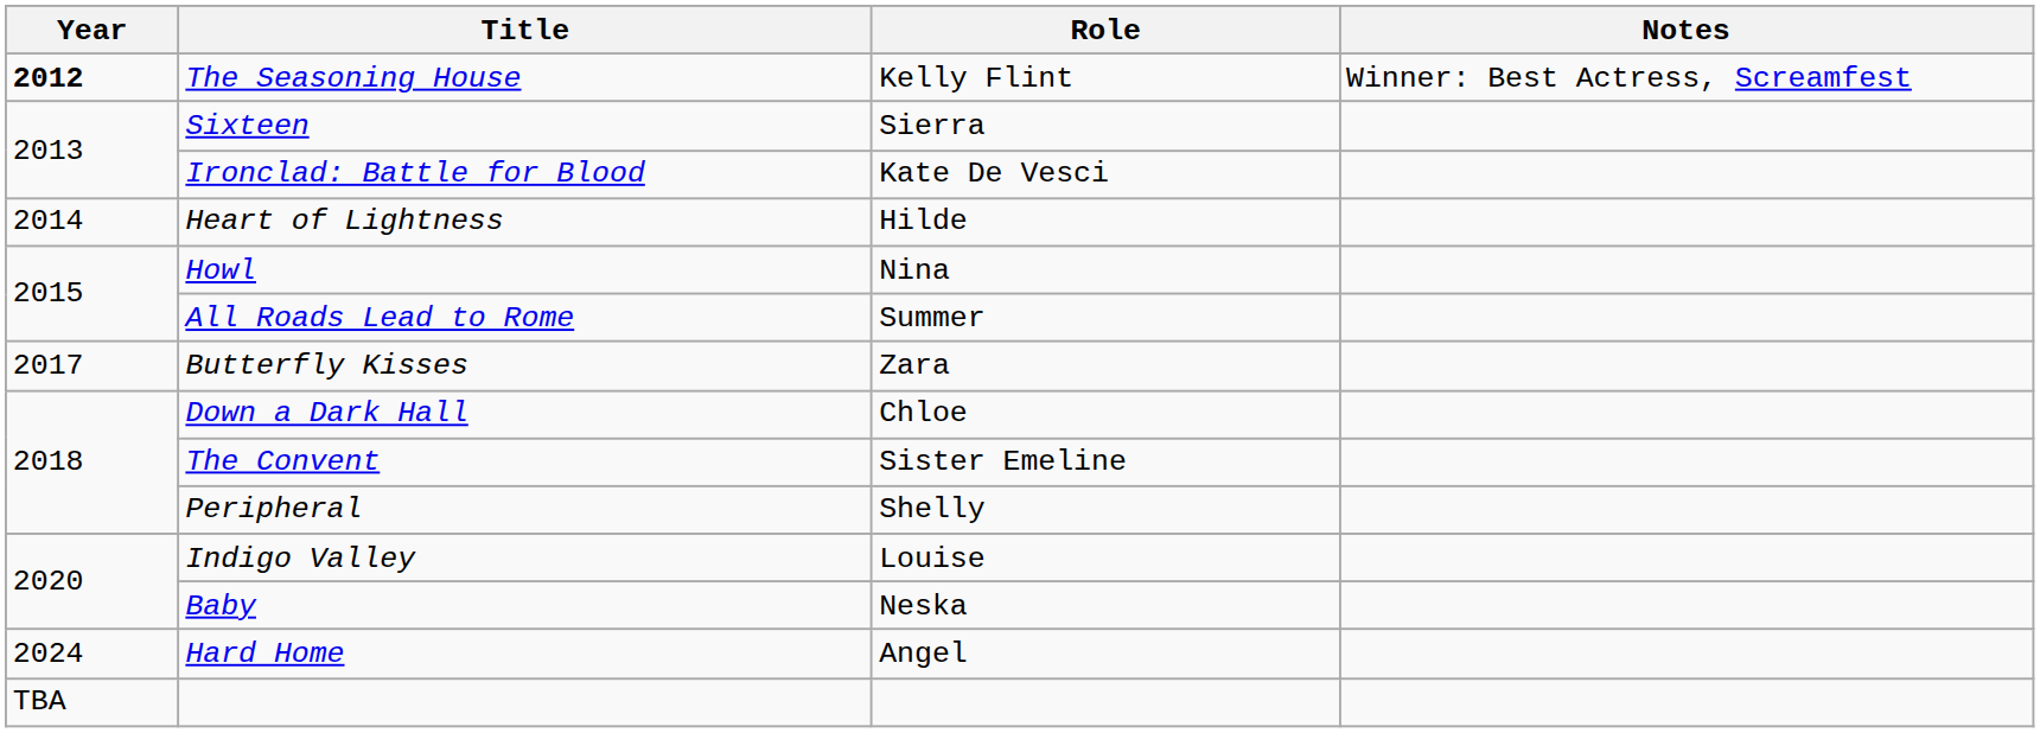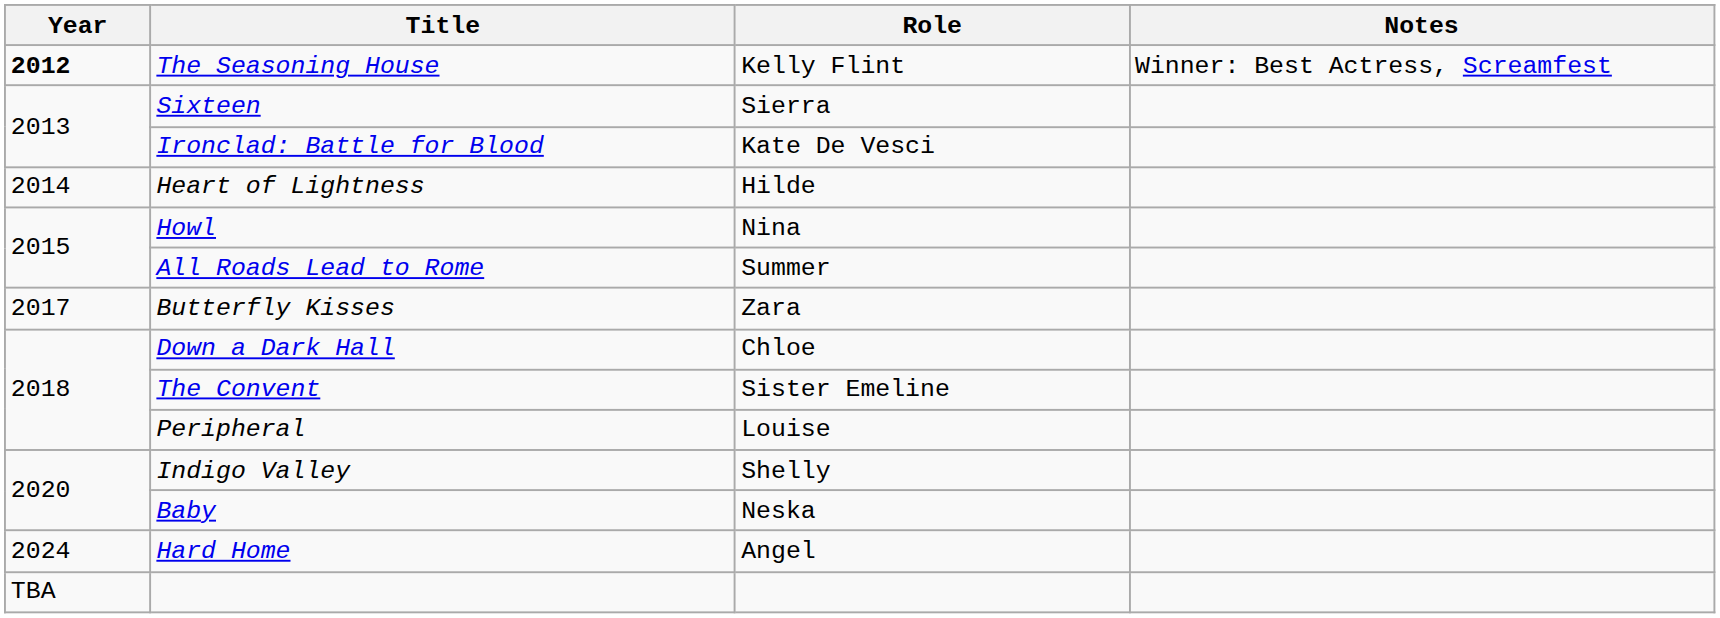Peripheral | Role: Shelly -> Louise
Indigo Valley | Role: Louise -> Shelly
